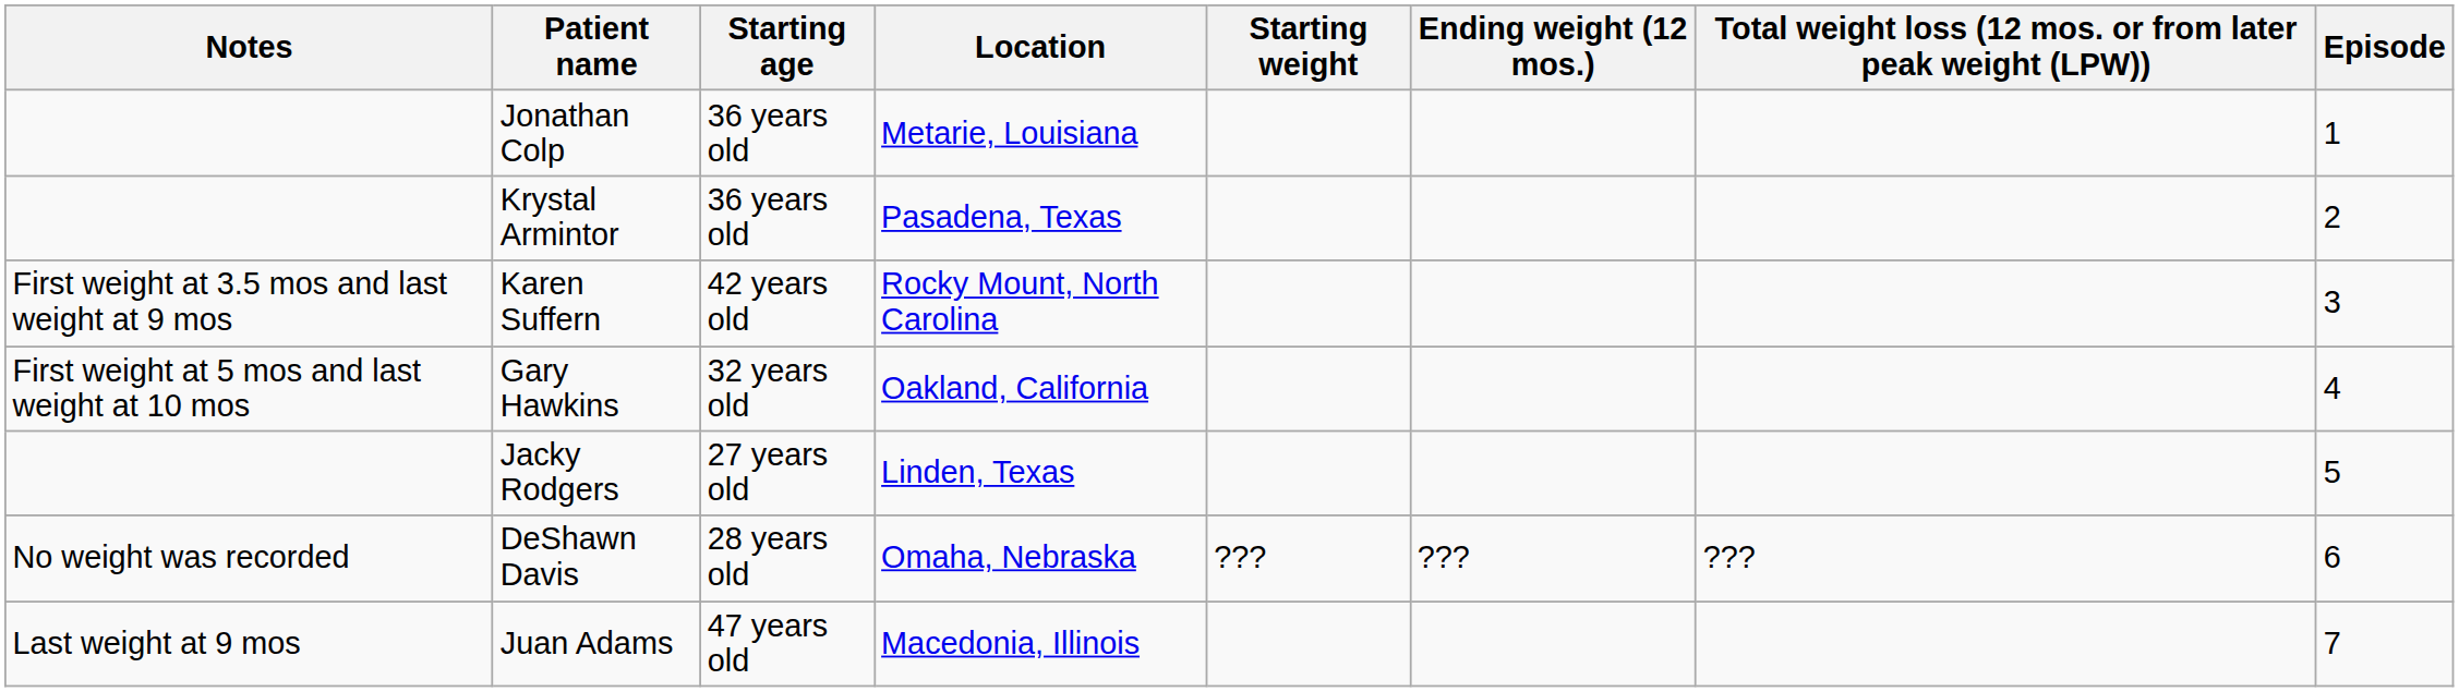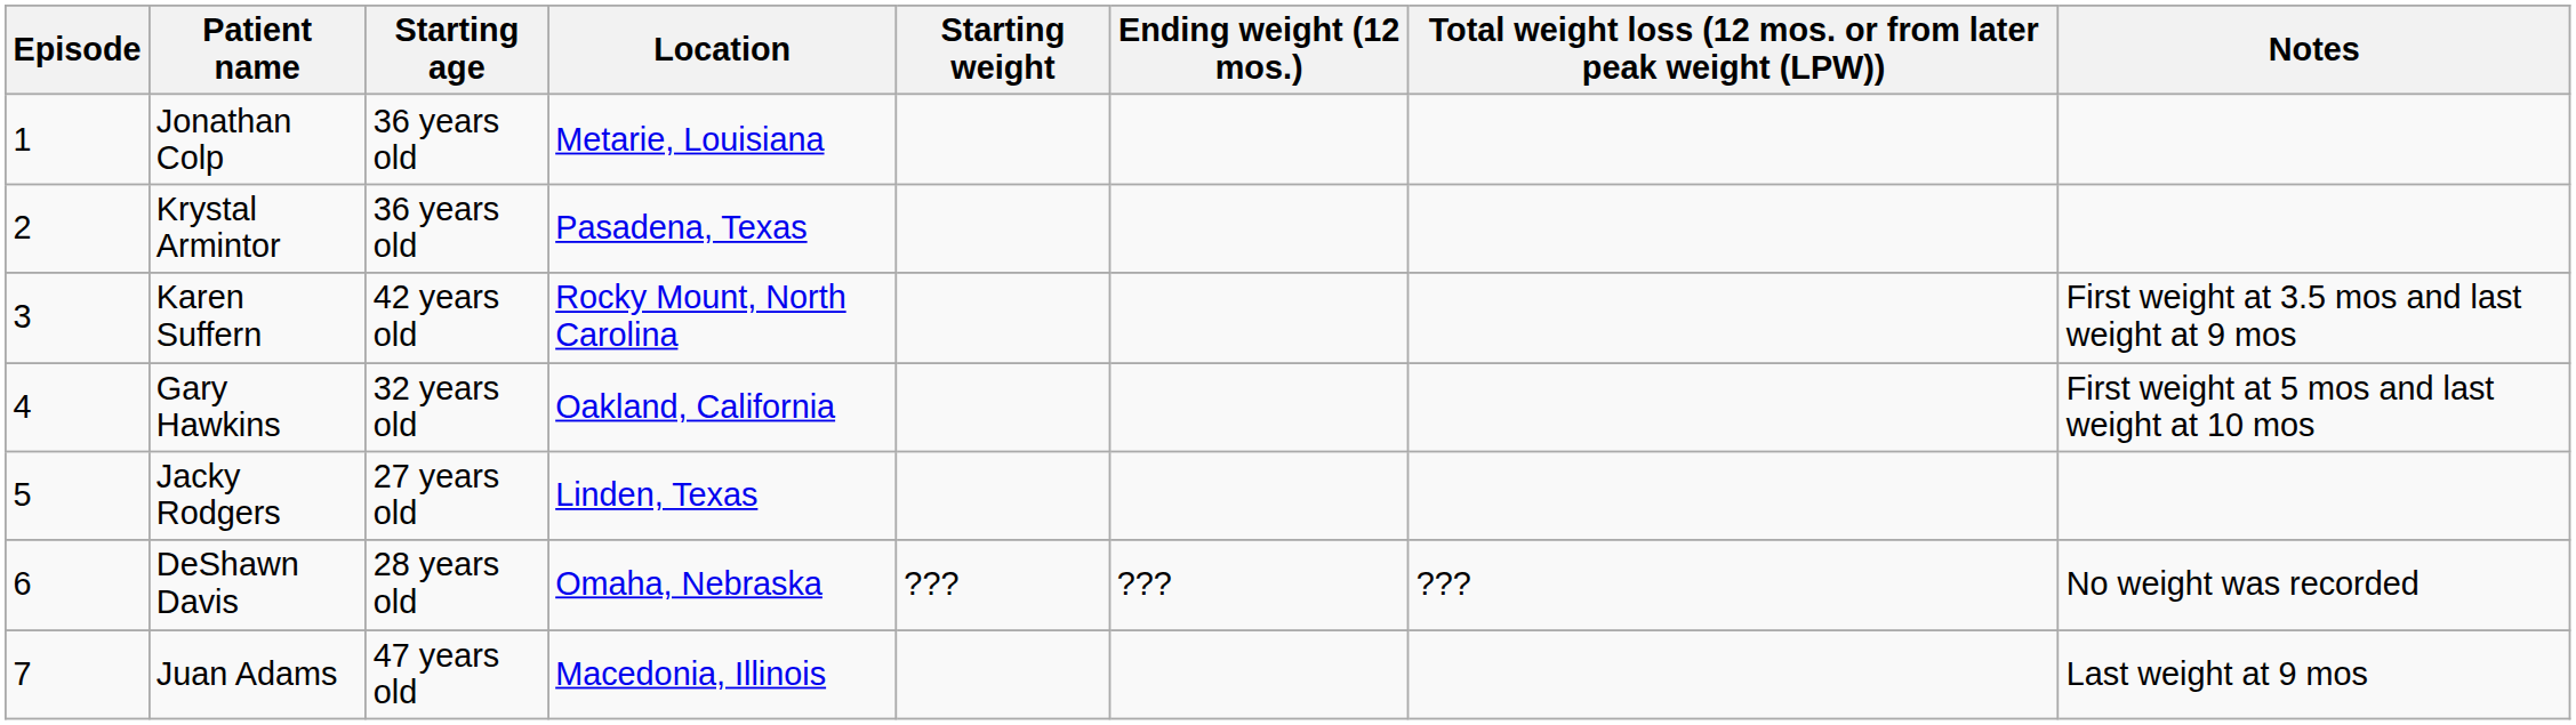columns swapped: Episode <-> Notes
